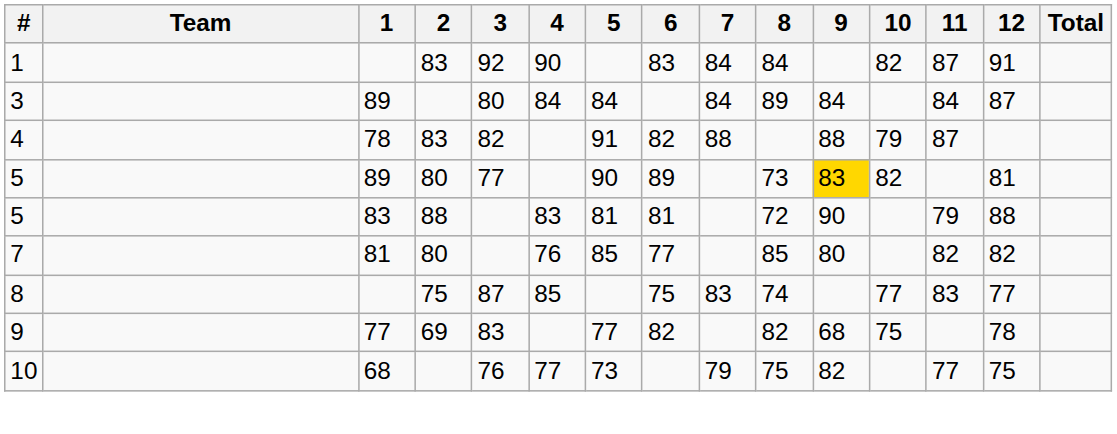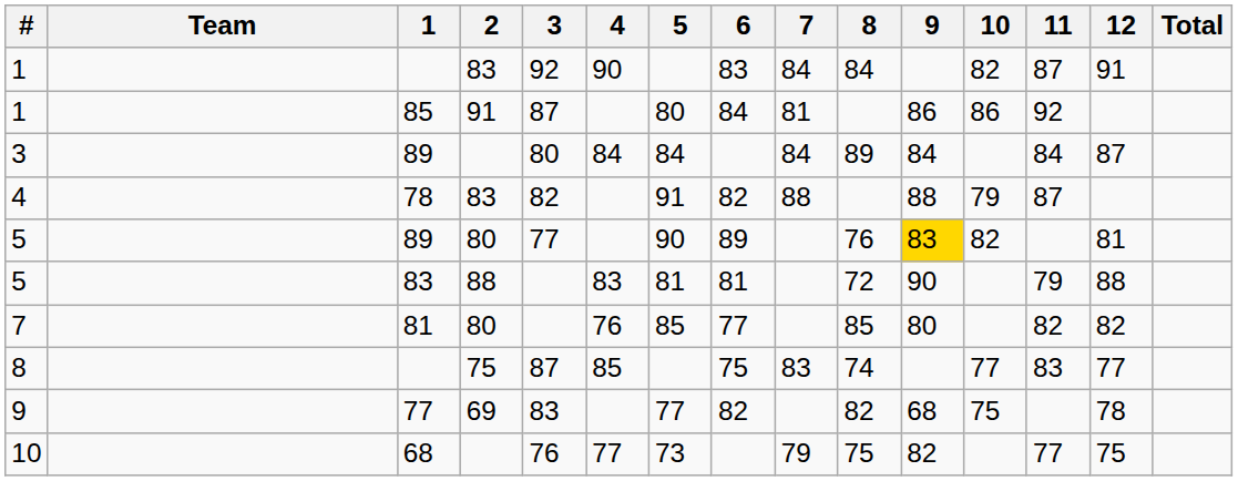+ row: 1 | 85 | 91 | 87 | 80 | 84 | 81 | 86 | 86 | 92
5 / 89 | 8: 73 -> 76
